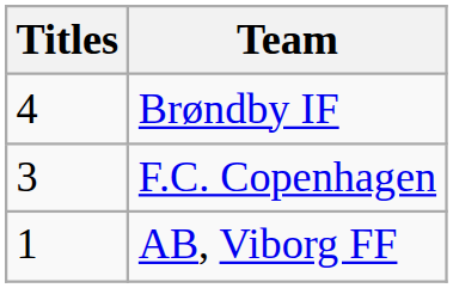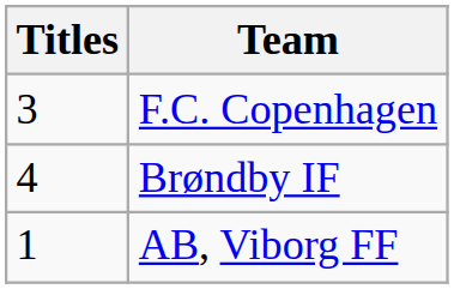rows swapped: Brøndby IF <-> F.C. Copenhagen
